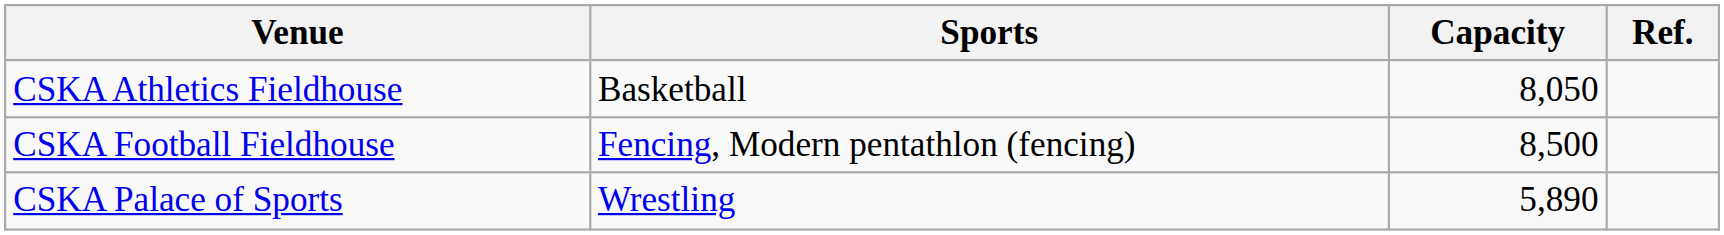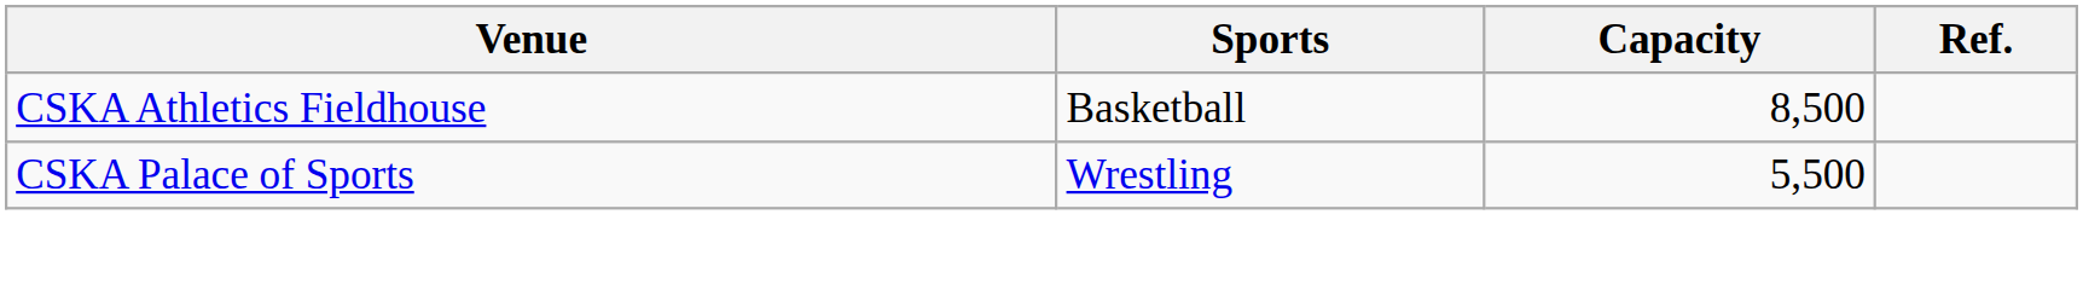CSKA Athletics Fieldhouse | Capacity: 8,050 -> 8,500
- row: CSKA Football Fieldhouse | Fencing, Modern pentathlon (fencing) | 8,500
CSKA Palace of Sports | Capacity: 5,890 -> 5,500
